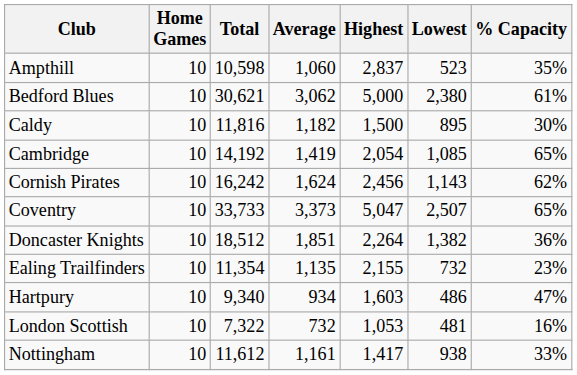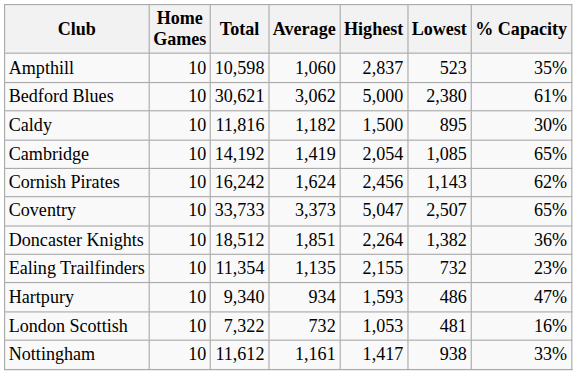Hartpury | Highest: 1,603 -> 1,593
